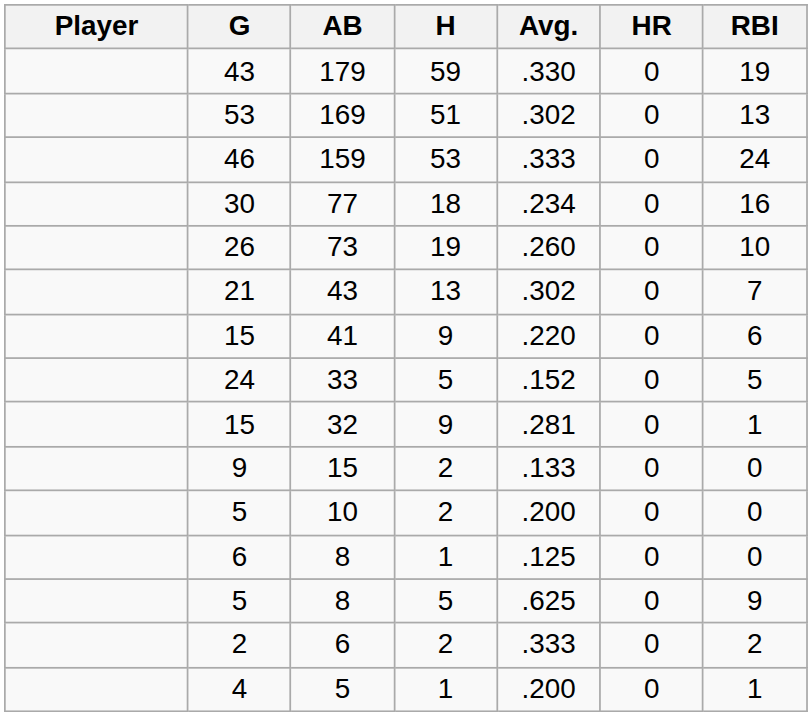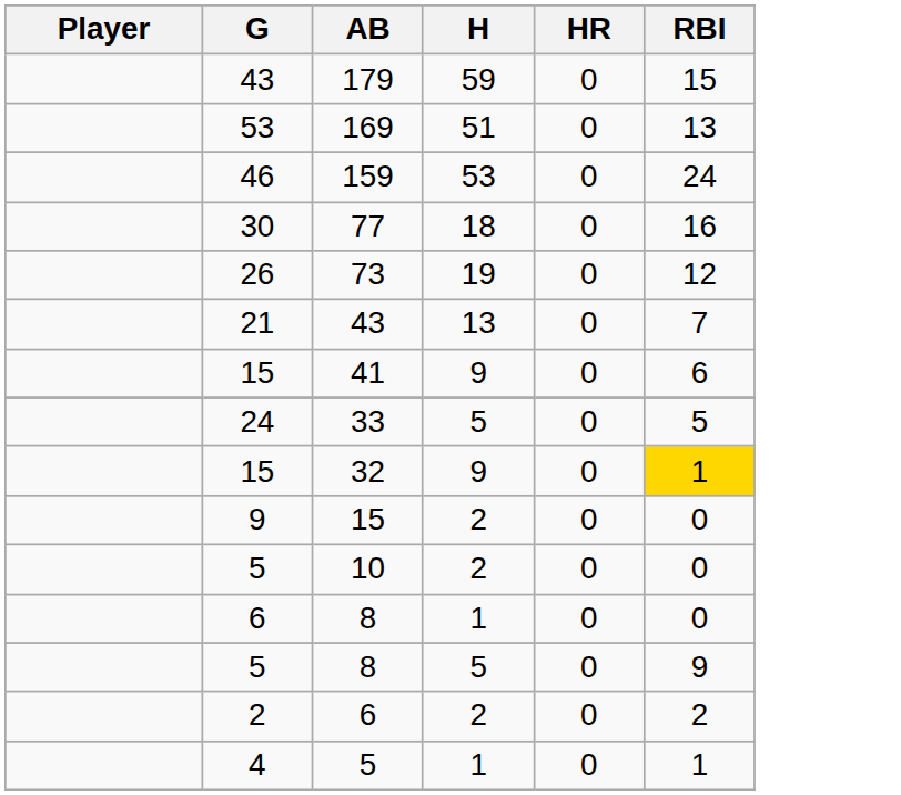- column: Avg. | .330 | .302 | .333 | .234 | .260 | .302 | .220 | .152 | .281 | .133 | .200 | .125 | .625 | .333 | .200
179 | RBI: 19 -> 15
73 | RBI: 10 -> 12
32 | RBI: no background -> gold background
